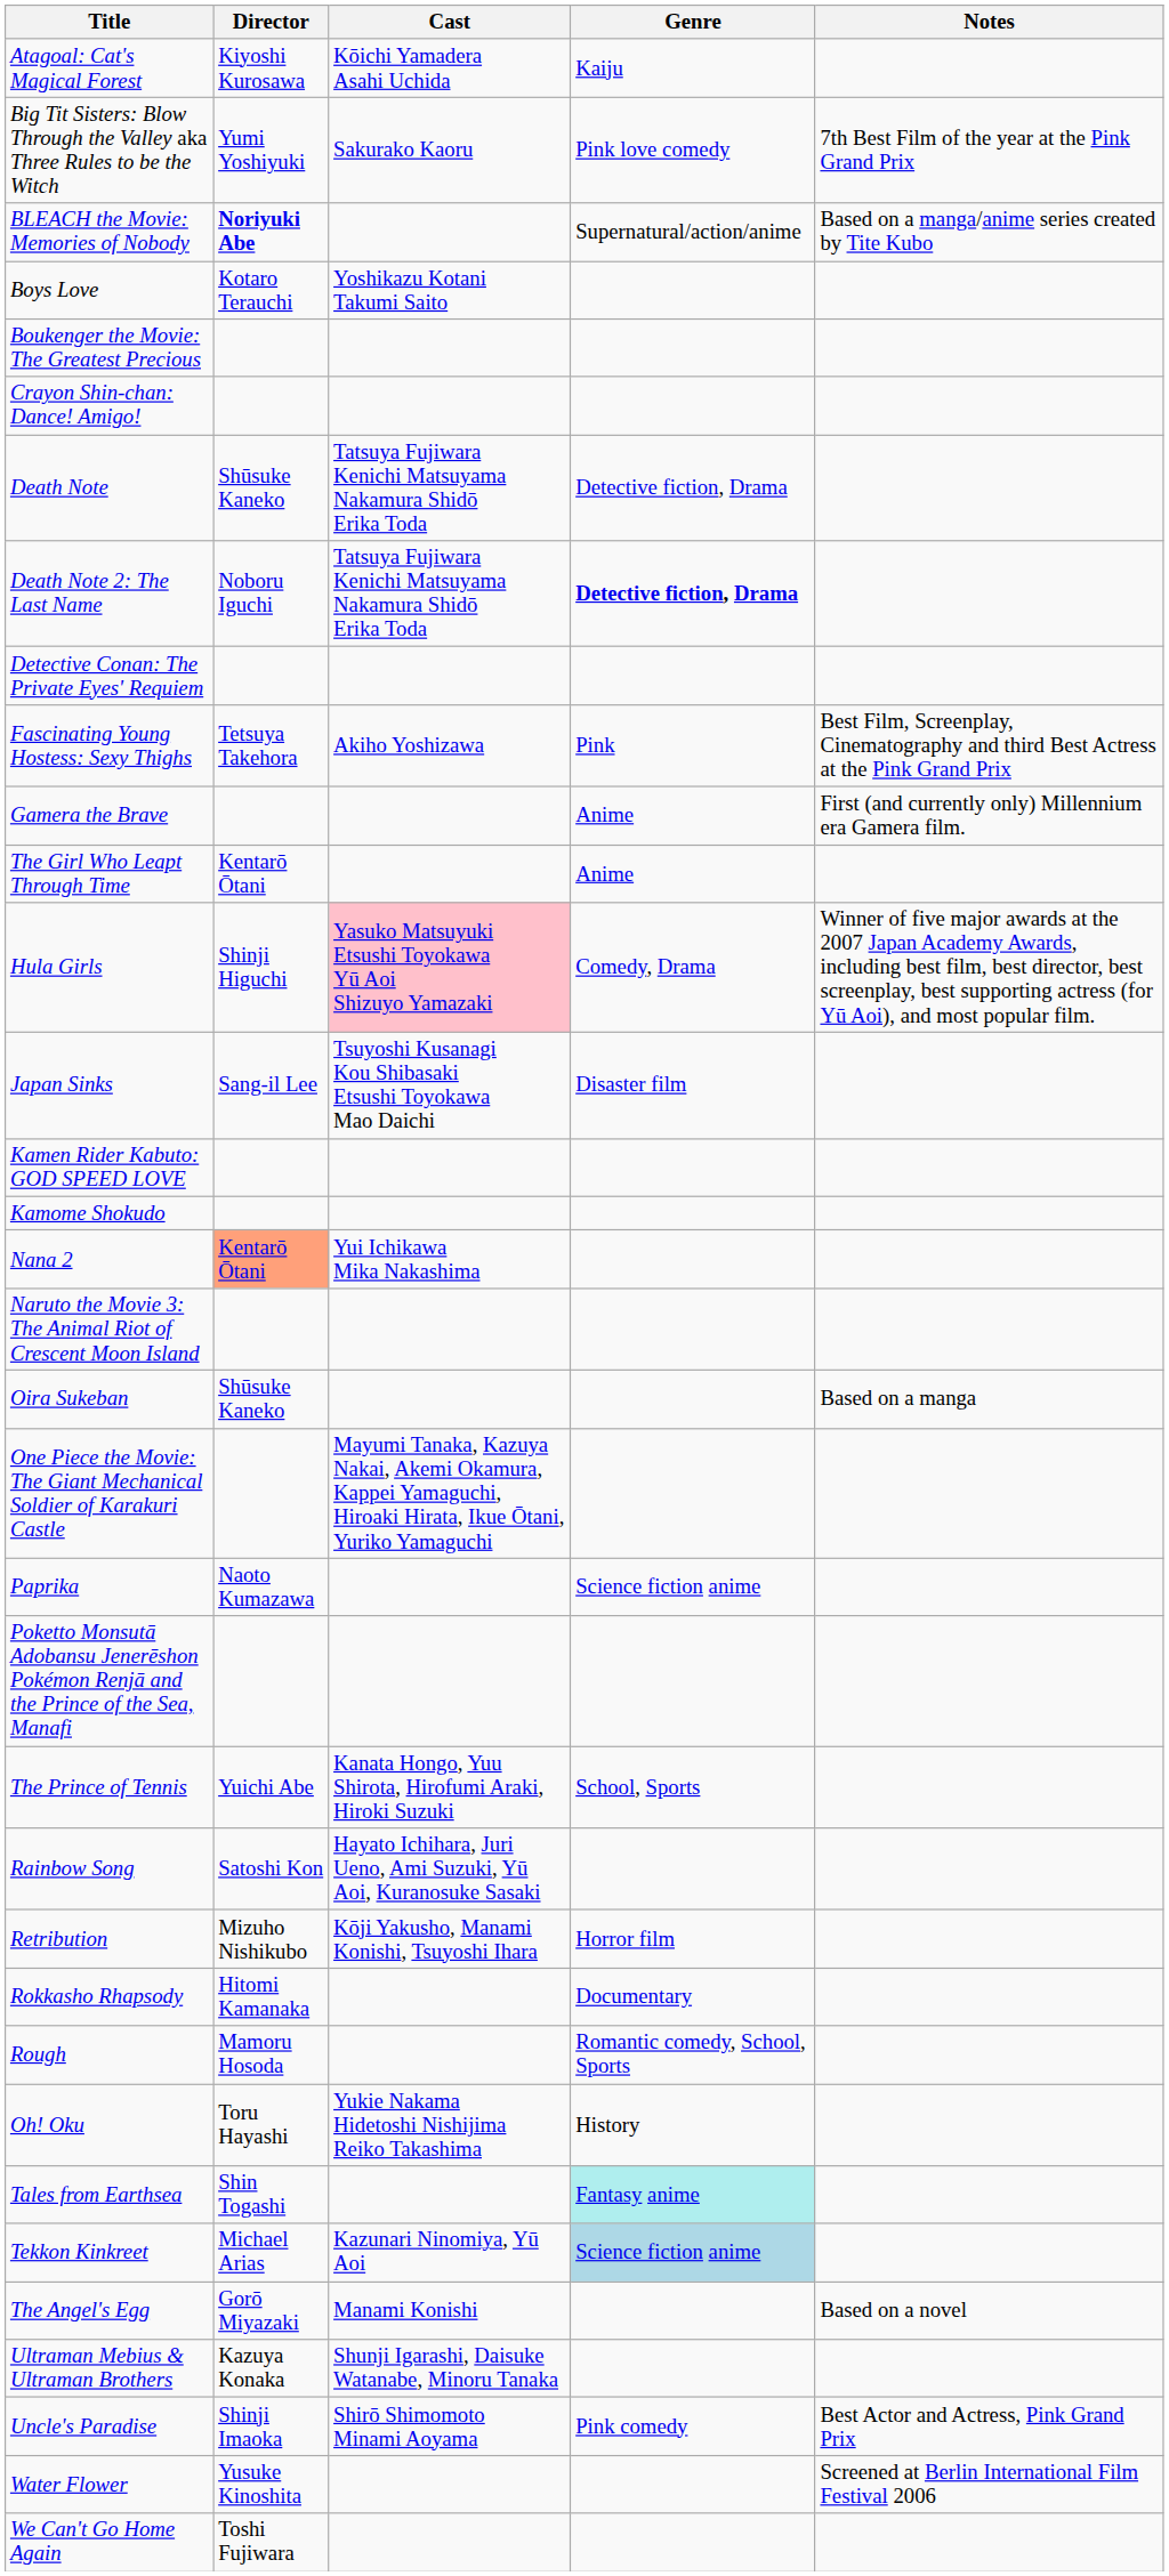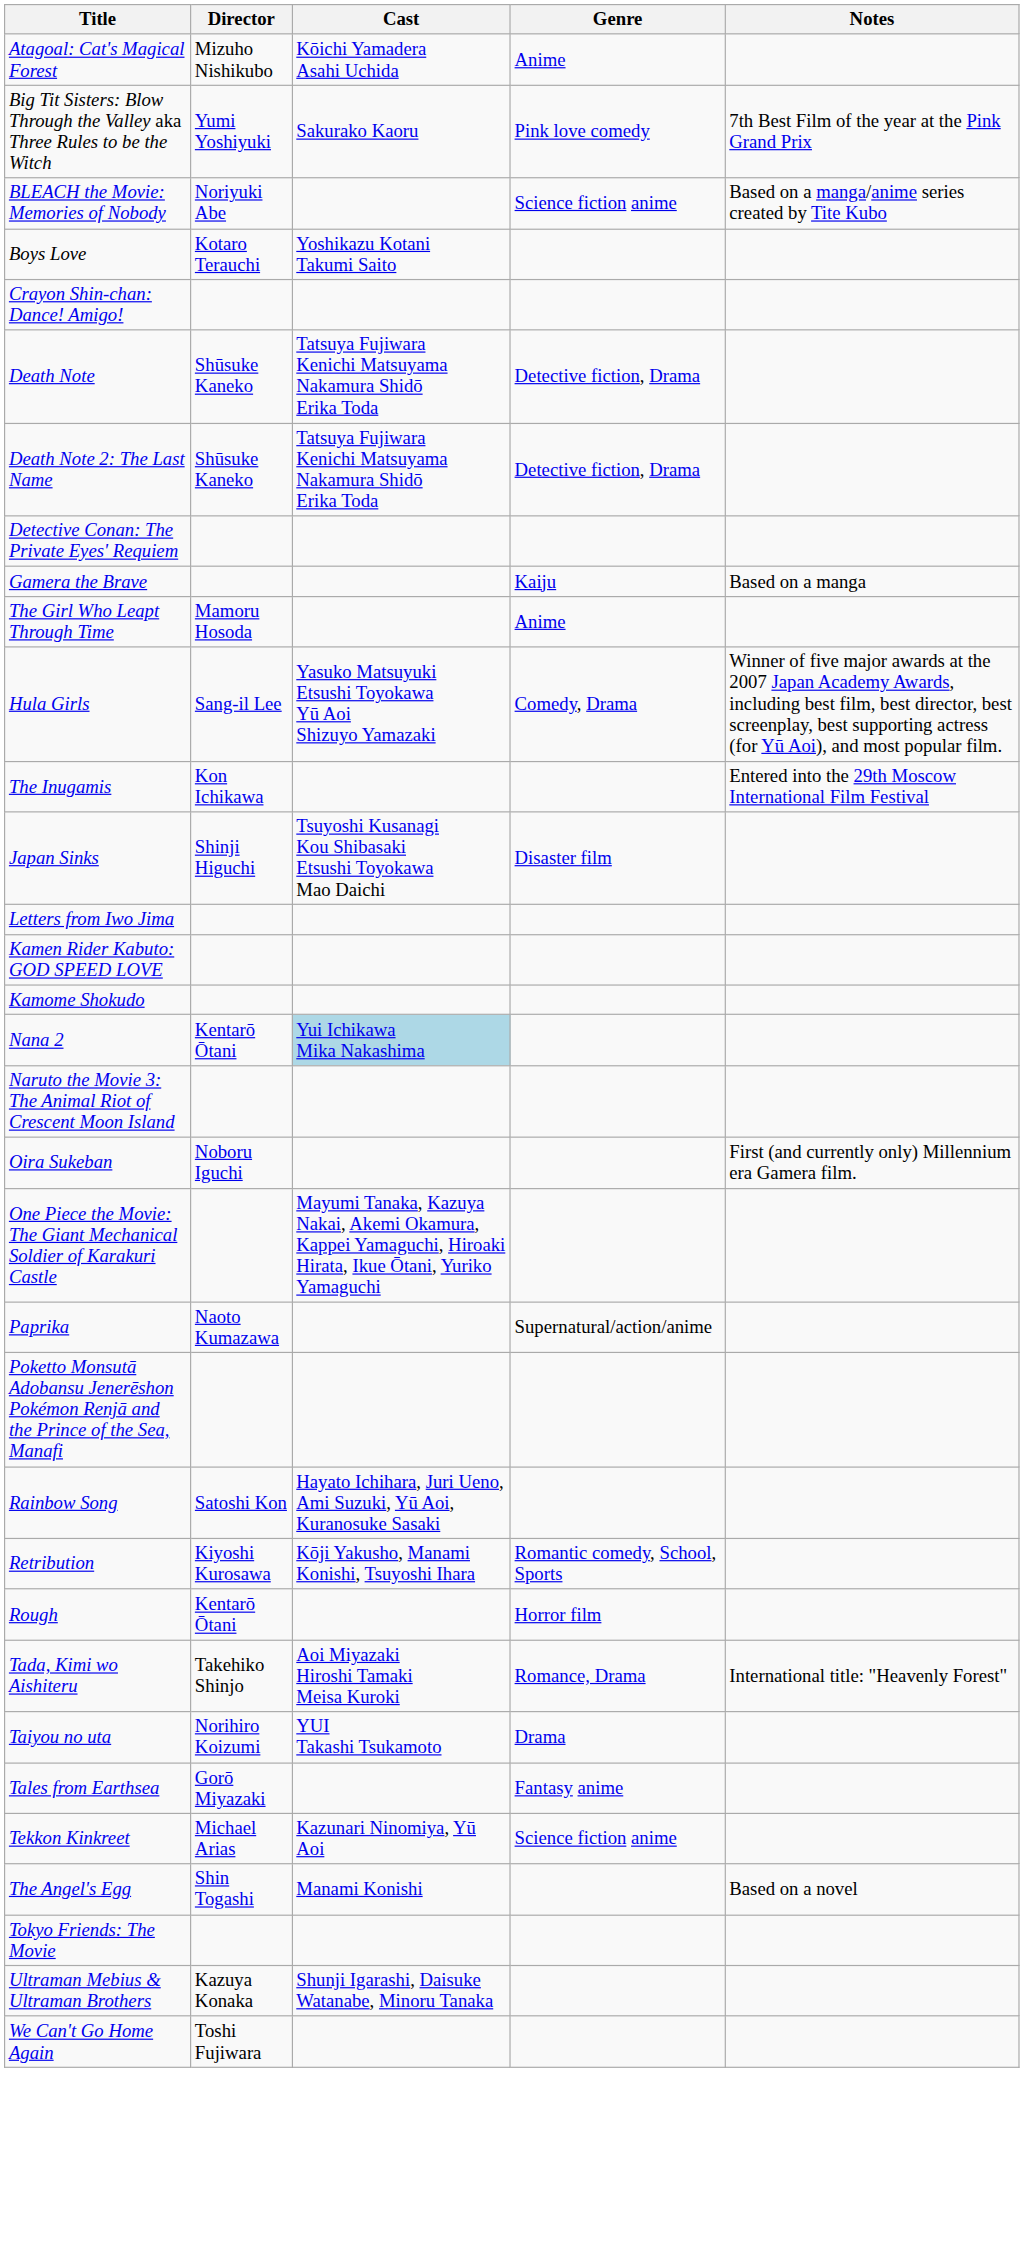Atagoal: Cat's Magical Forest | Director: Kiyoshi Kurosawa -> Mizuho Nishikubo
Atagoal: Cat's Magical Forest | Genre: Kaiju -> Anime
BLEACH the Movie: Memories of Nobody | Director: bold -> normal
BLEACH the Movie: Memories of Nobody | Genre: Supernatural/action/anime -> Science fiction anime
- row: Boukenger the Movie: The Greatest Precious
Death Note 2: The Last Name | Director: Noboru Iguchi -> Shūsuke Kaneko
Death Note 2: The Last Name | Genre: bold -> normal
- row: Fascinating Young Hostess: Sexy Thighs | Tetsuya Takehora | Akiho Yoshizawa | Pink | Best Film, Screenplay, Cinematography and third Best Actress at the Pink Grand Prix
Gamera the Brave | Genre: Anime -> Kaiju
Gamera the Brave | Notes: First (and currently only) Millennium era Gamera film. -> Based on a manga
The Girl Who Leapt Through Time | Director: Kentarō Ōtani -> Mamoru Hosoda
Hula Girls | Director: Shinji Higuchi -> Sang-il Lee
Hula Girls | Cast: pink background -> no background
+ row: The Inugamis | Kon Ichikawa | Entered into the 29th Moscow International Film Festival
Japan Sinks | Director: Sang-il Lee -> Shinji Higuchi
+ row: Letters from Iwo Jima
Nana 2 | Director: lightsalmon background -> no background
Nana 2 | Cast: no background -> lightblue background
Oira Sukeban | Director: Shūsuke Kaneko -> Noboru Iguchi
Oira Sukeban | Notes: Based on a manga -> First (and currently only) Millennium era Gamera film.
Paprika | Genre: Science fiction anime -> Supernatural/action/anime
- row: The Prince of Tennis | Yuichi Abe | Kanata Hongo, Yuu Shirota, Hirofumi Araki, Hiroki Suzuki | School, Sports
Retribution | Director: Mizuho Nishikubo -> Kiyoshi Kurosawa
Retribution | Genre: Horror film -> Romantic comedy, School, Sports
- row: Rokkasho Rhapsody | Hitomi Kamanaka | Documentary
Rough | Director: Mamoru Hosoda -> Kentarō Ōtani
Rough | Genre: Romantic comedy, School, Sports -> Horror film
+ row: Tada, Kimi wo Aishiteru | Takehiko Shinjo | Aoi Miyazaki Hiroshi Tamaki Meisa Kuroki | Romance, Drama | International title: "Heavenly Forest"
+ row: Taiyou no uta | Norihiro Koizumi | YUI Takashi Tsukamoto | Drama
- row: Oh! Oku | Toru Hayashi | Yukie Nakama Hidetoshi Nishijima Reiko Takashima | History
Tales from Earthsea | Director: Shin Togashi -> Gorō Miyazaki
Tales from Earthsea | Genre: paleturquoise background -> no background
Tekkon Kinkreet | Genre: lightblue background -> no background
The Angel's Egg | Director: Gorō Miyazaki -> Shin Togashi
+ row: Tokyo Friends: The Movie
- row: Uncle's Paradise | Shinji Imaoka | Shirō Shimomoto Minami Aoyama | Pink comedy | Best Actor and Actress, Pink Grand Prix
- row: Water Flower | Yusuke Kinoshita | Screened at Berlin International Film Festival 2006
